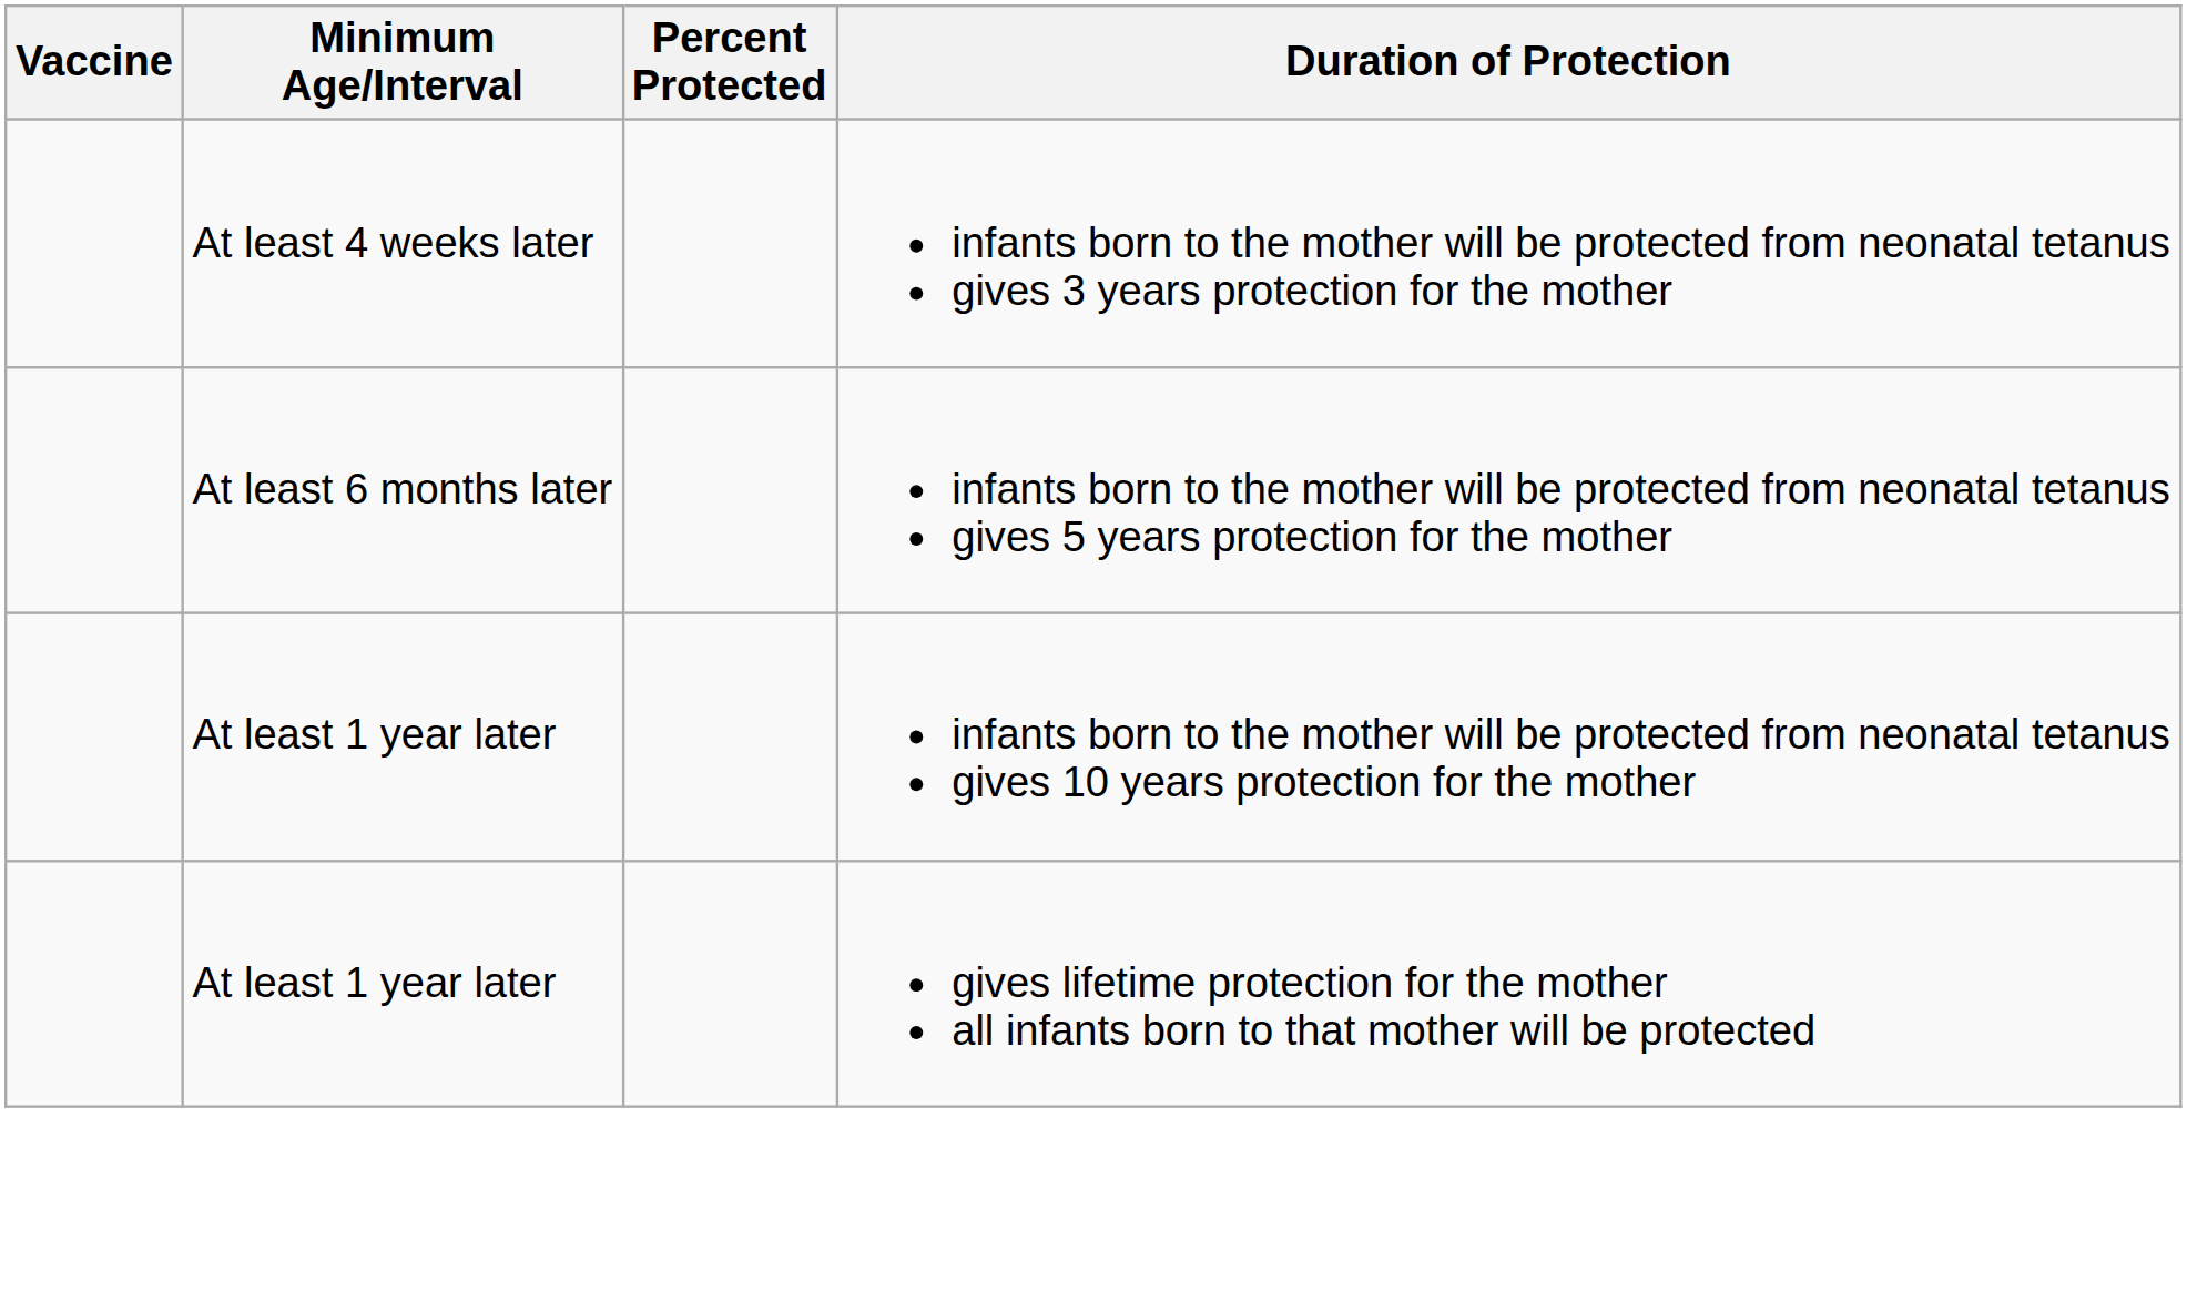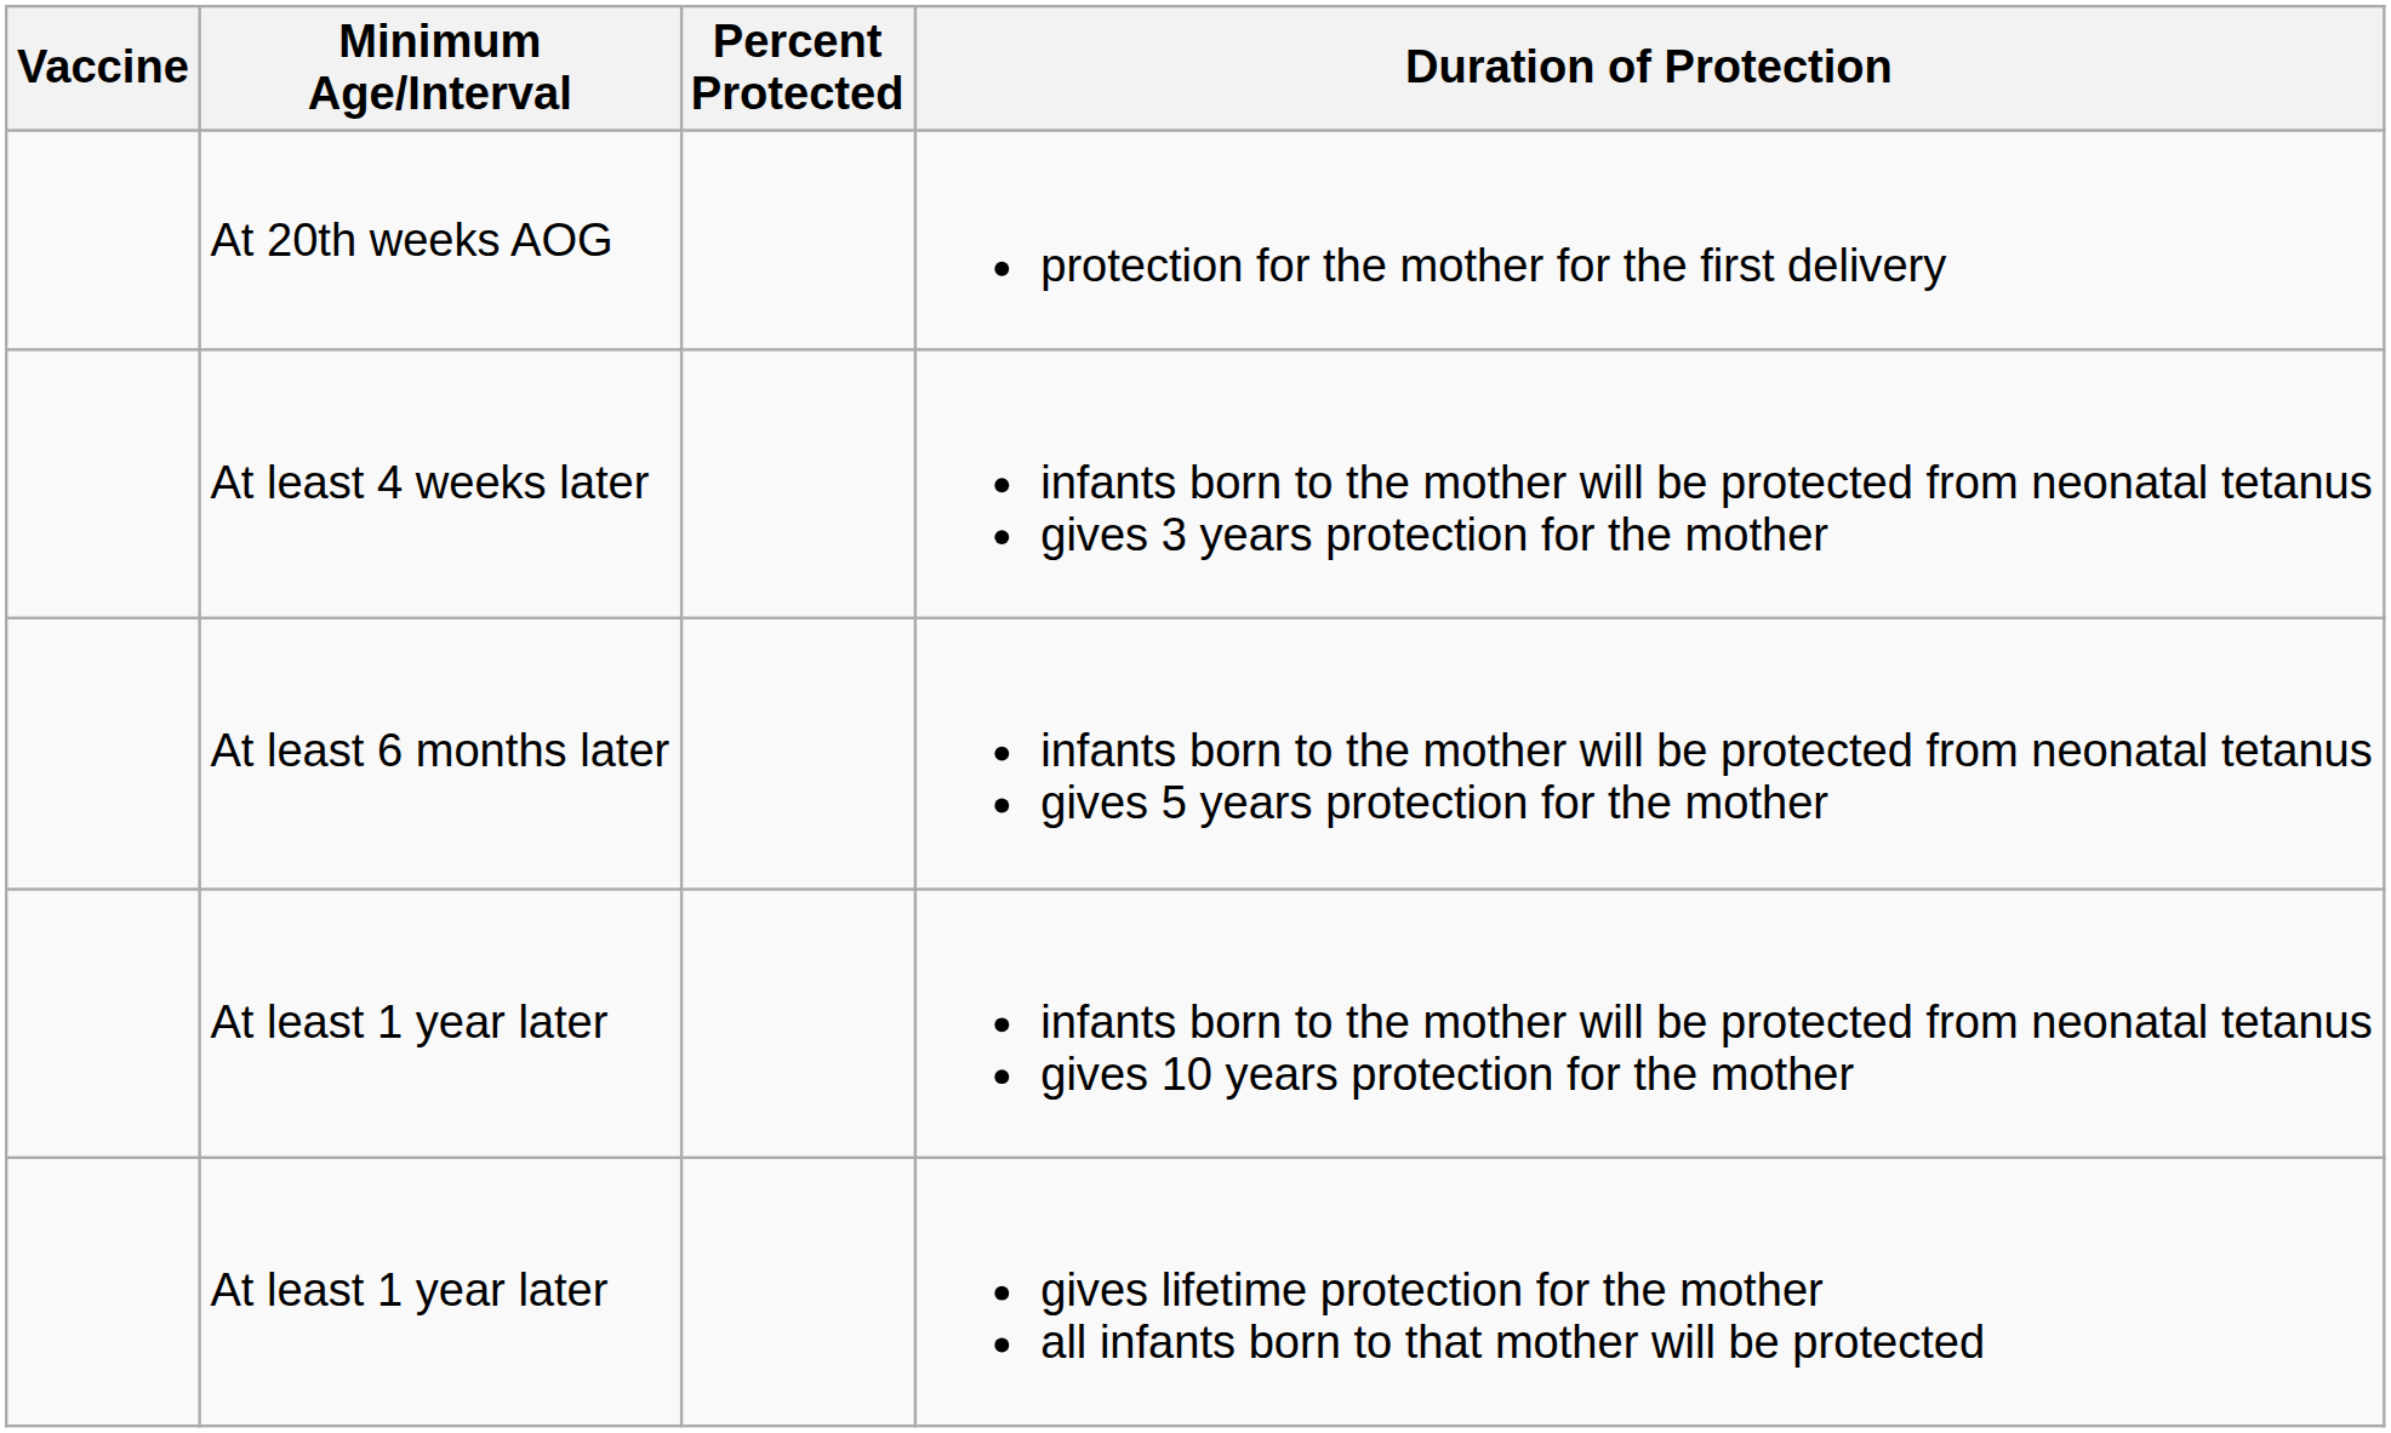+ row: At 20th weeks AOG | protection for the mother for the first delivery
